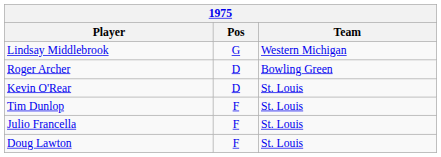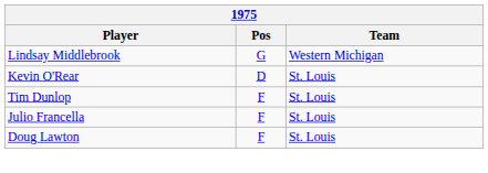- row: Roger Archer | D | Bowling Green
